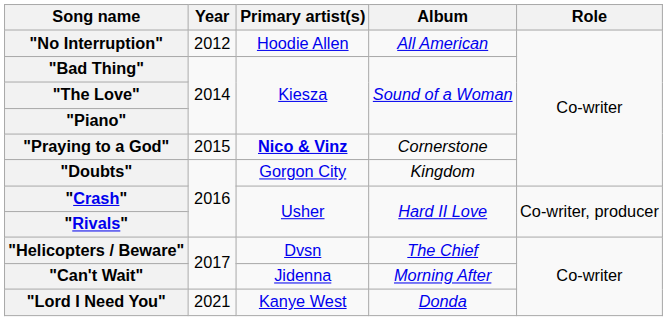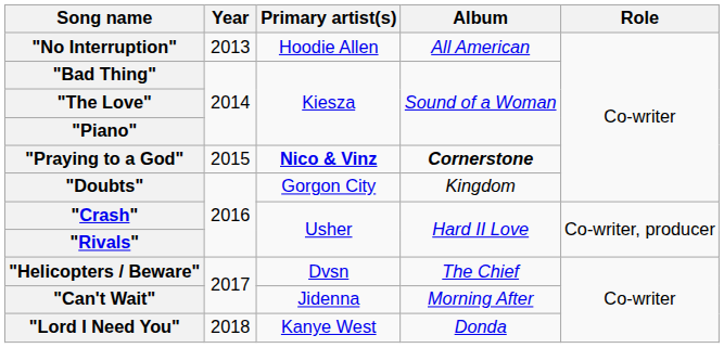"No Interruption" | Year: 2012 -> 2013
"Praying to a God" | Album: normal -> bold
"Lord I Need You" | Year: 2021 -> 2018
